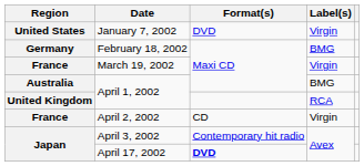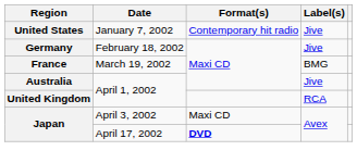January 7, 2002 | Format(s): DVD -> Contemporary hit radio
January 7, 2002 | Label(s): Virgin -> Jive
February 18, 2002 | Label(s): BMG -> Jive
March 19, 2002 | Label(s): Virgin -> BMG
Australia / April 1, 2002 | Label(s): BMG -> Jive
- row: France | April 2, 2002 | CD | Virgin
April 3, 2002 | Format(s): Contemporary hit radio -> Maxi CD
